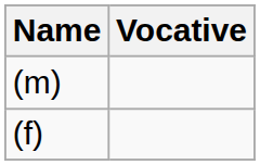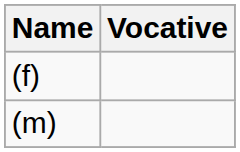rows swapped: (f) <-> (m)
